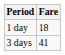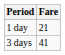1 day | Fare: 18 -> 21
